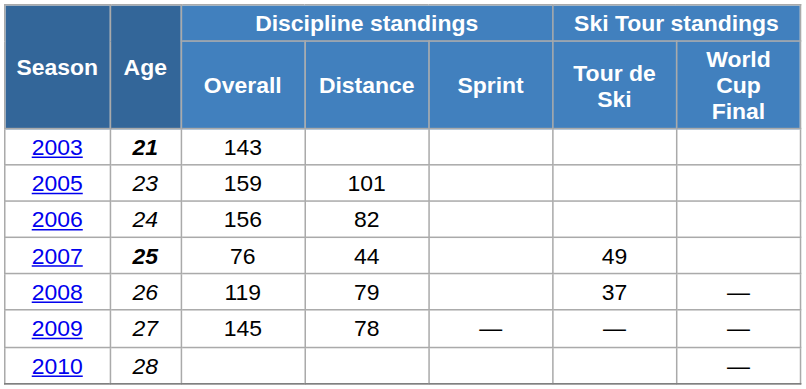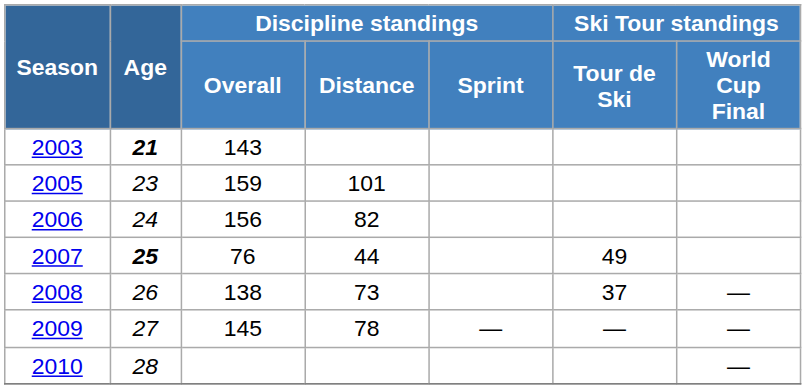2008 | Discipline standings / Overall: 119 -> 138
2008 | Discipline standings / Distance: 79 -> 73
